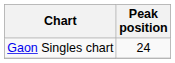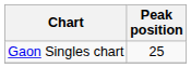Gaon Singles chart | Peak position: 24 -> 25
